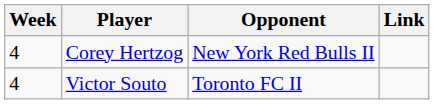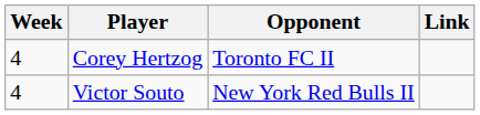Corey Hertzog | Opponent: New York Red Bulls II -> Toronto FC II
Victor Souto | Opponent: Toronto FC II -> New York Red Bulls II
